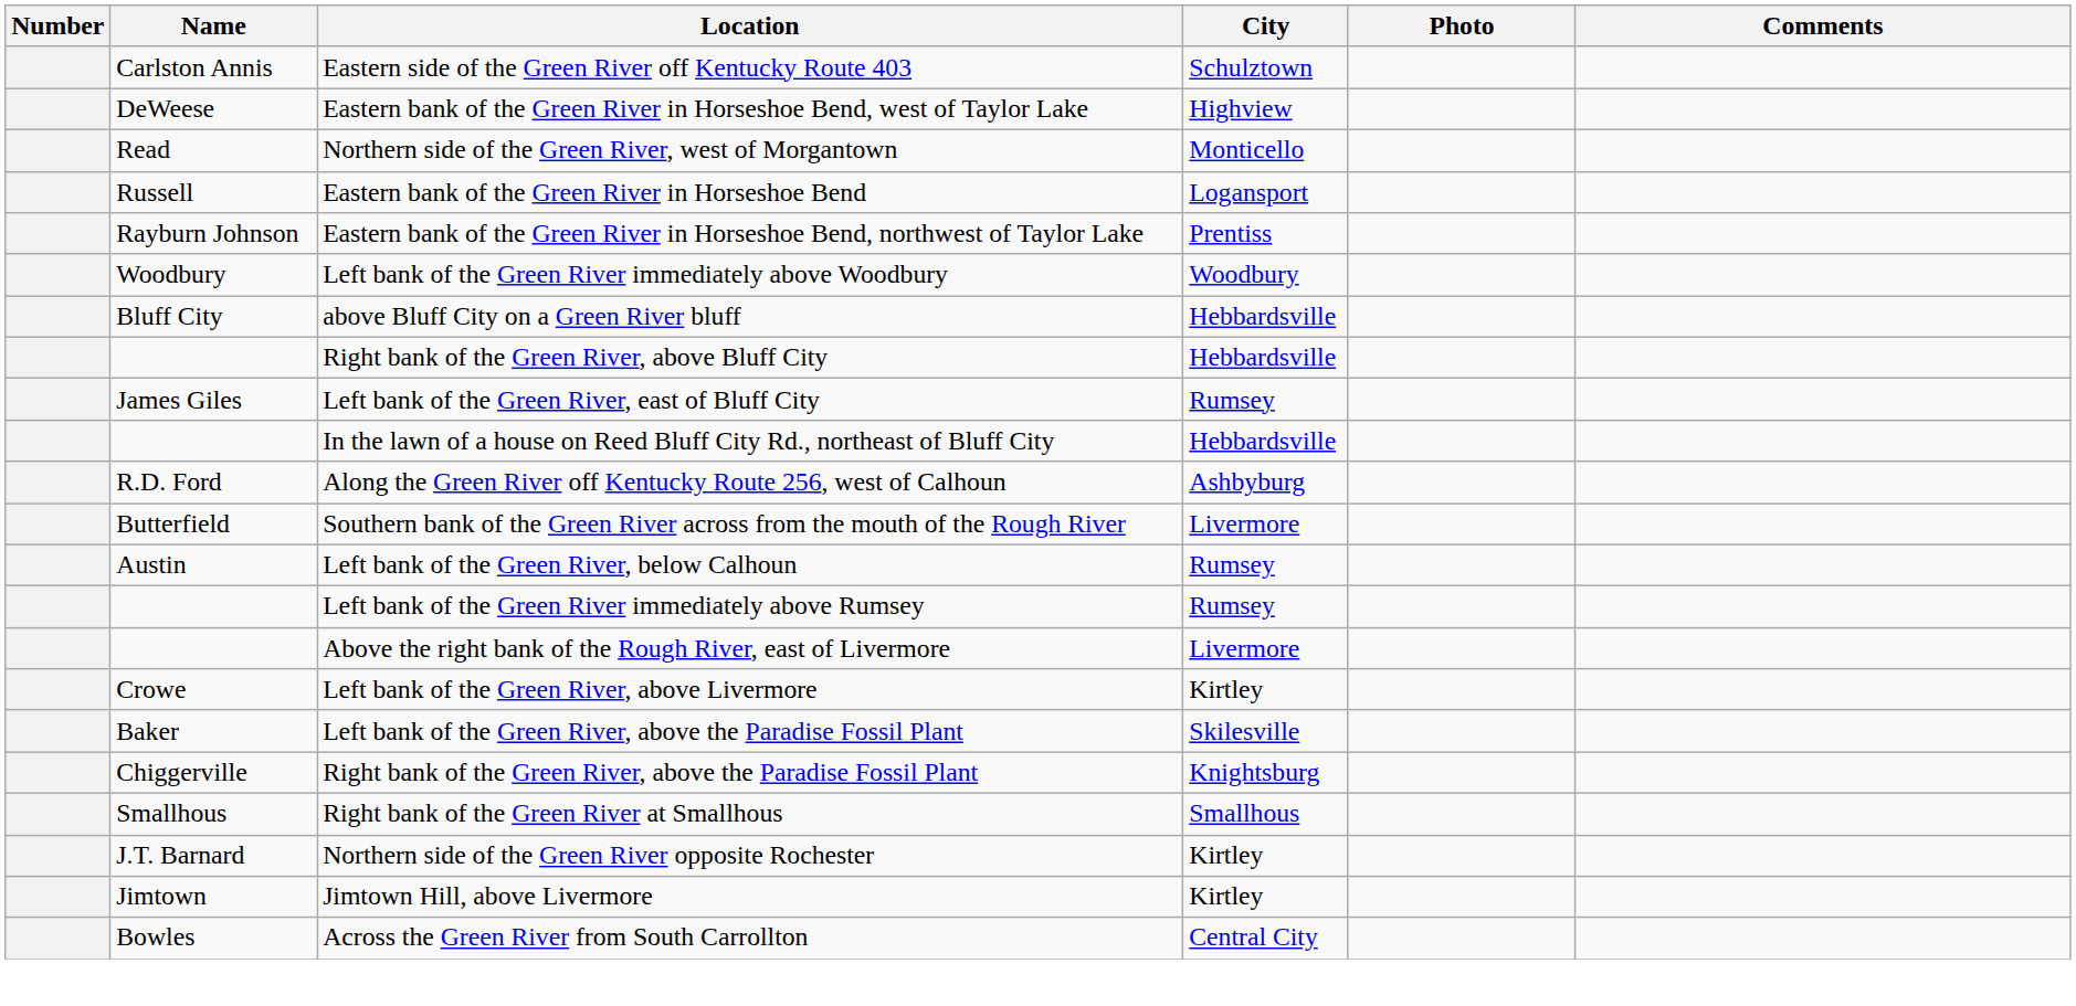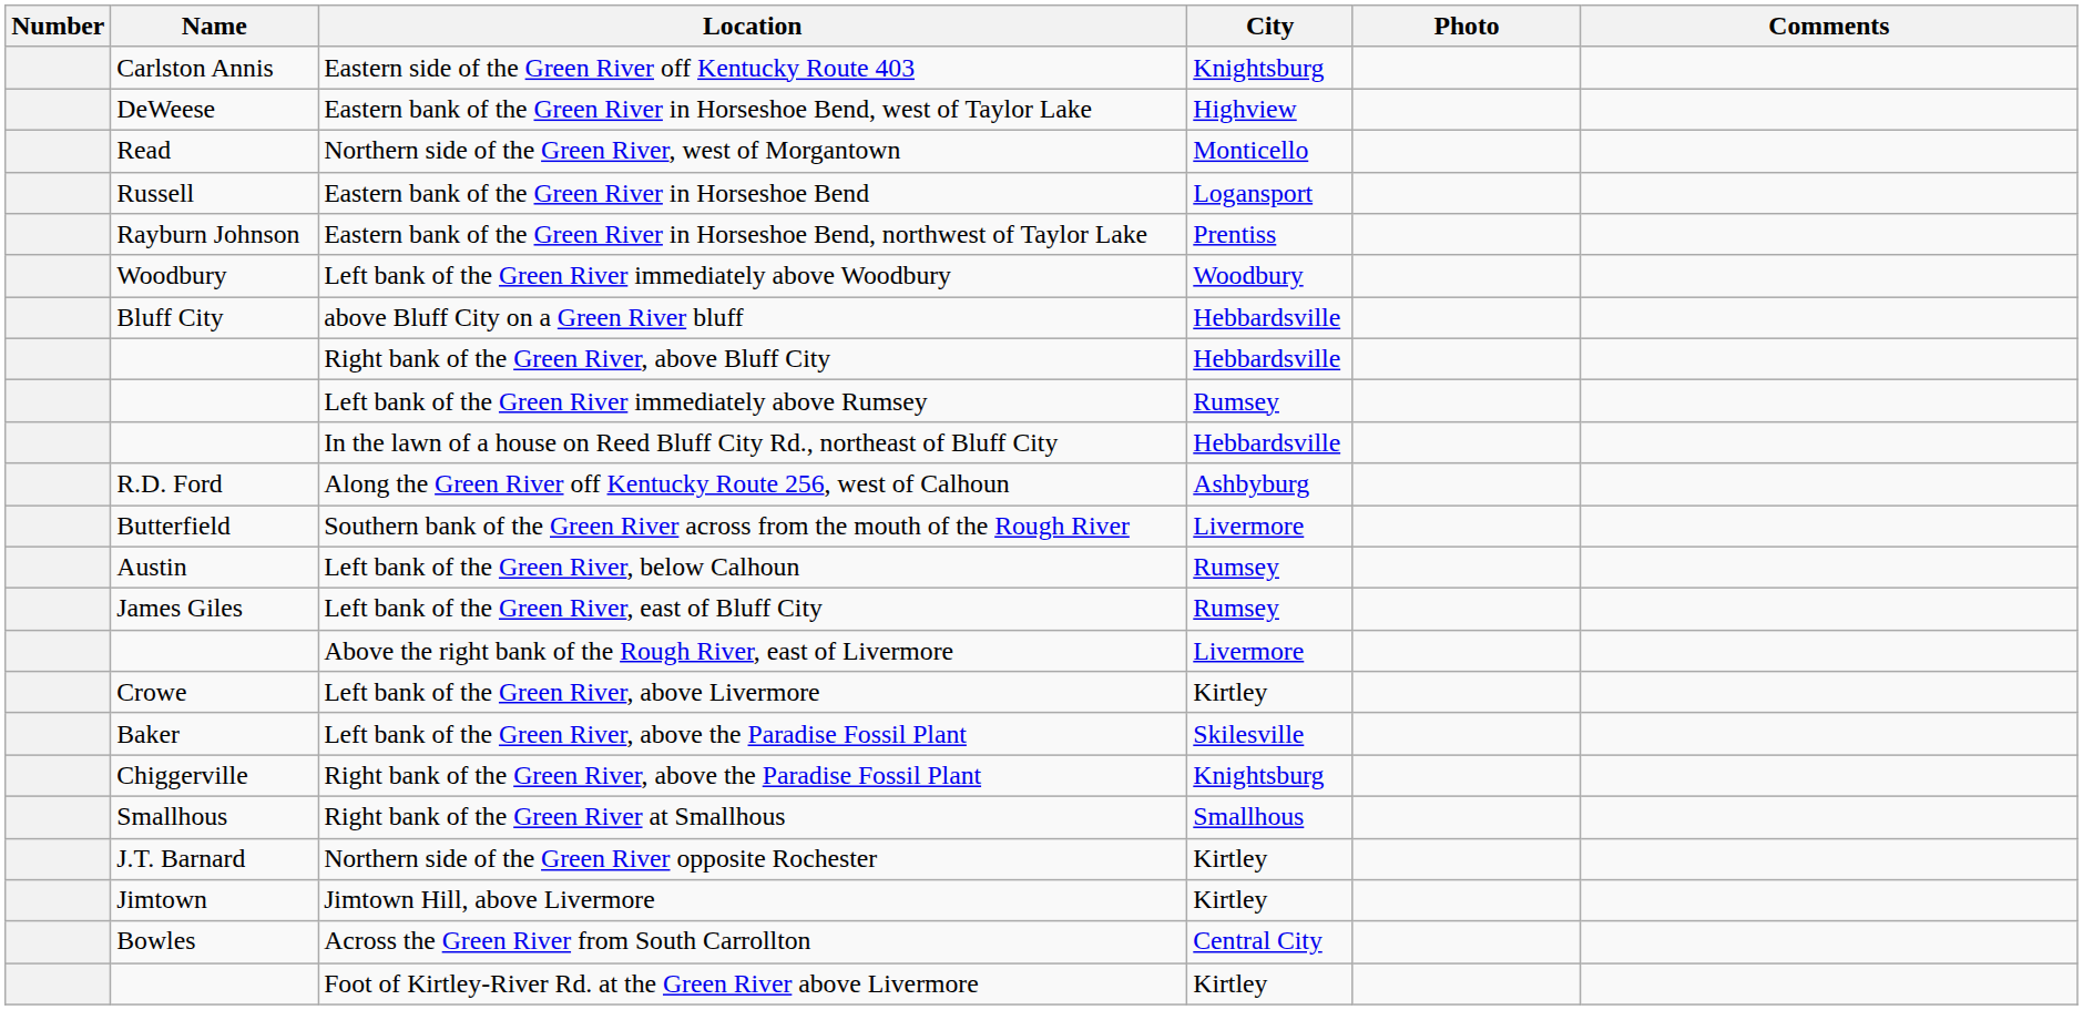Eastern side of the Green River off Kentucky Route 403 | City: Schulztown -> Knightsburg
rows swapped: Left bank of the Green River, east of Bluff City <-> Left bank of the Green River immediately above Rumsey
+ row: Foot of Kirtley-River Rd. at the Green River above Livermore | Kirtley
